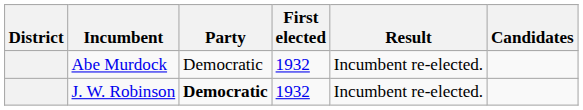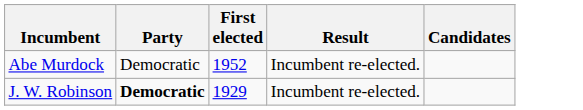- column: District
Abe Murdock | First elected: 1932 -> 1952
J. W. Robinson | First elected: 1932 -> 1929
